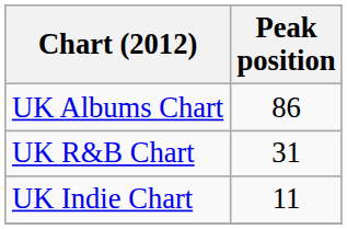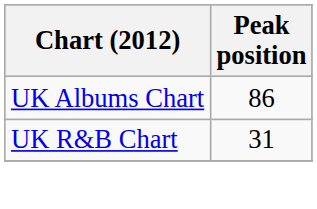- row: UK Indie Chart | 11
